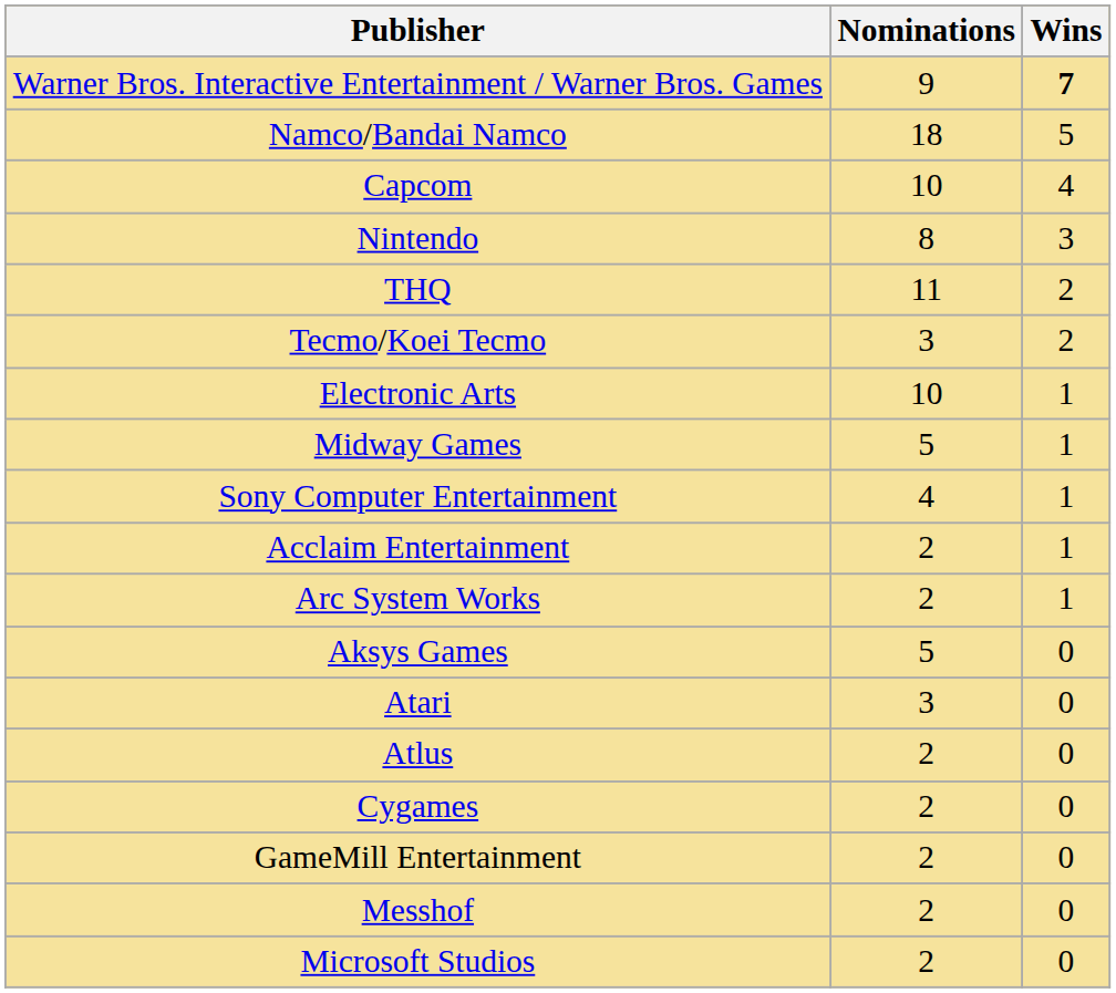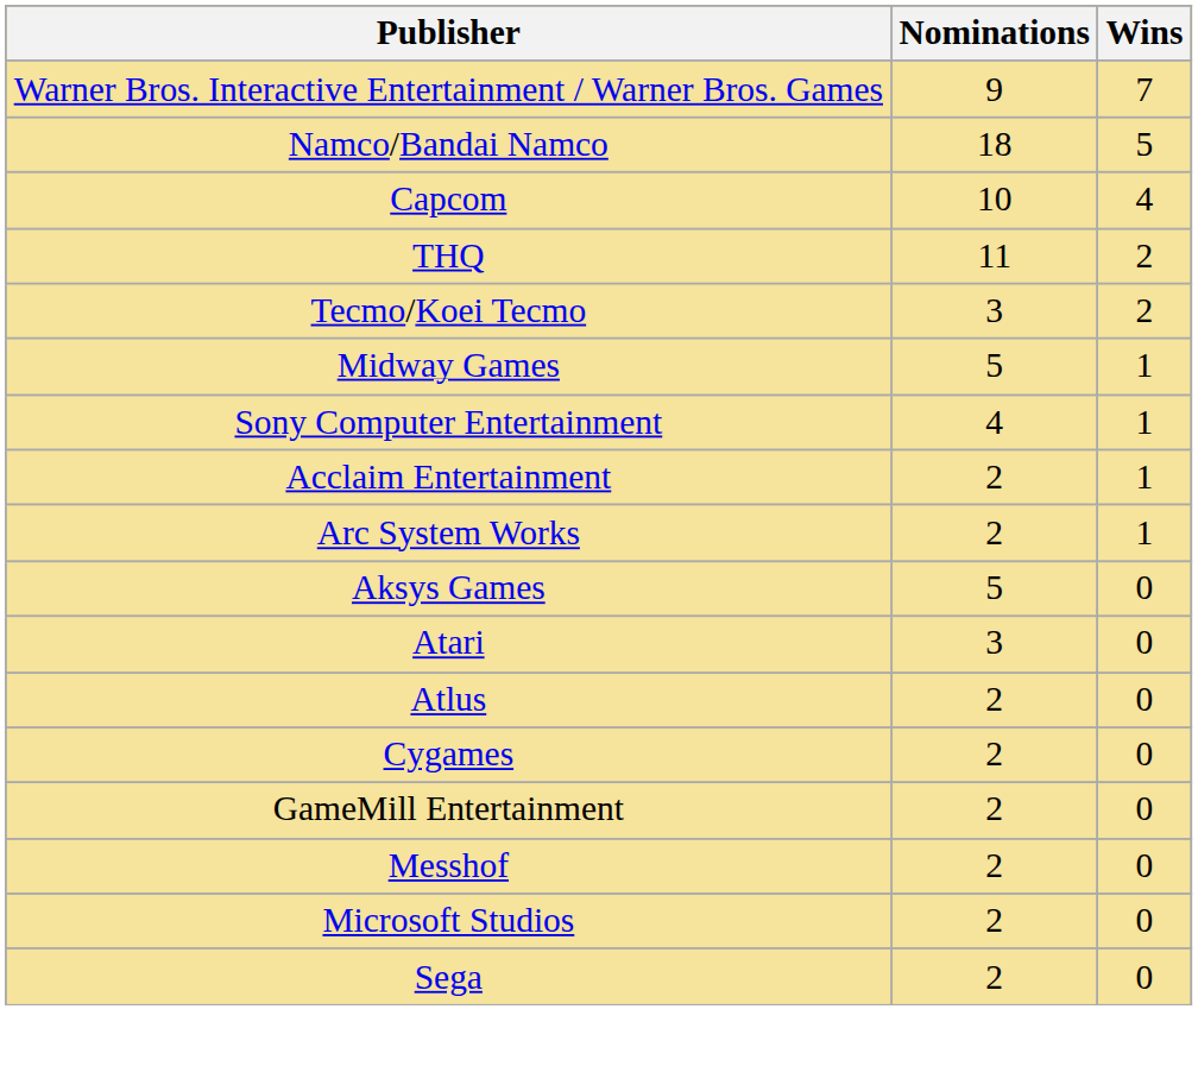Warner Bros. Interactive Entertainment / Warner Bros. Games | Wins: bold -> normal
- row: Nintendo | 8 | 3
- row: Electronic Arts | 10 | 1
+ row: Sega | 2 | 0
